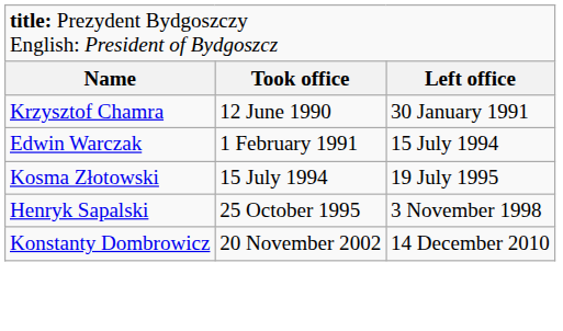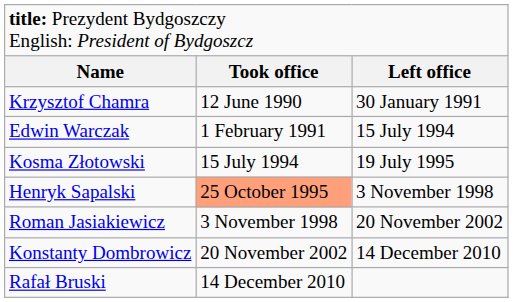Henryk Sapalski | column 2: no background -> lightsalmon background
+ row: Roman Jasiakiewicz | 3 November 1998 | 20 November 2002
+ row: Rafał Bruski | 14 December 2010
